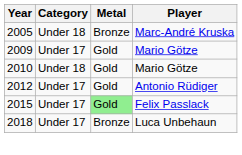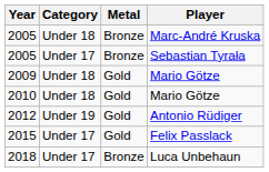+ row: 2005 | Under 17 | Bronze | Sebastian Tyrała
2009 | Category: Under 17 -> Under 18
2012 | Category: Under 17 -> Under 19
2015 | Metal: lightgreen background -> no background
